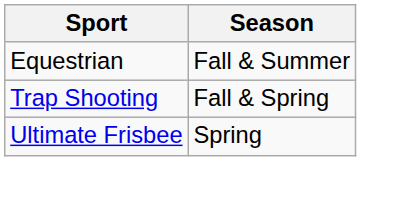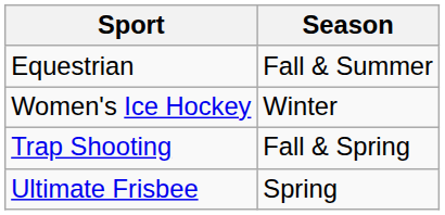+ row: Women's Ice Hockey | Winter
